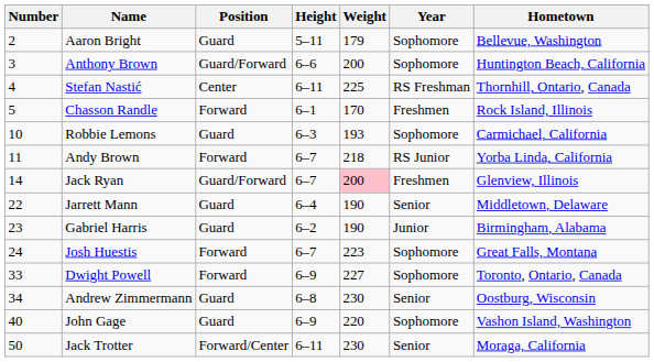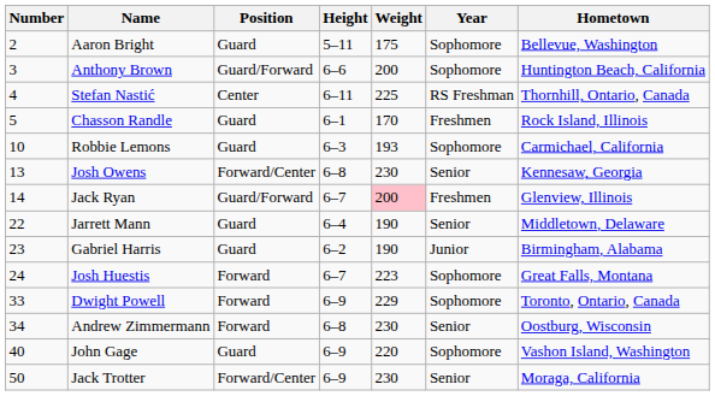Aaron Bright | Weight: 179 -> 175
Chasson Randle | Position: Forward -> Guard
- row: 11 | Andy Brown | Forward | 6–7 | 218 | RS Junior | Yorba Linda, California
+ row: 13 | Josh Owens | Forward/Center | 6–8 | 230 | Senior | Kennesaw, Georgia
Dwight Powell | Weight: 227 -> 229
Andrew Zimmermann | Position: Guard -> Forward
Jack Trotter | Height: 6–11 -> 6–9
